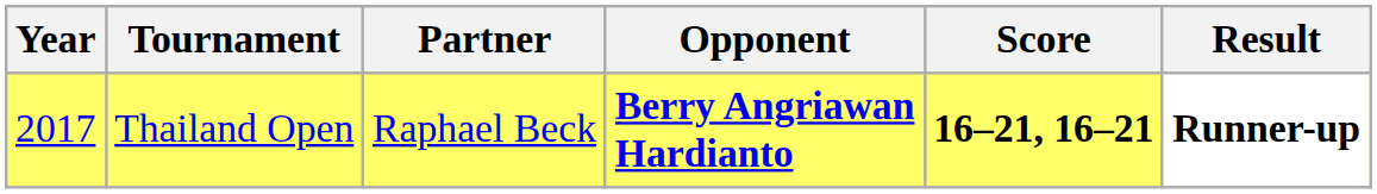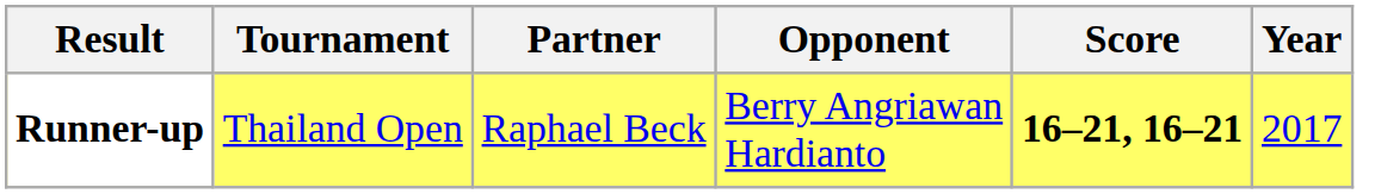columns swapped: Year <-> Result
Thailand Open | Opponent: bold -> normal
